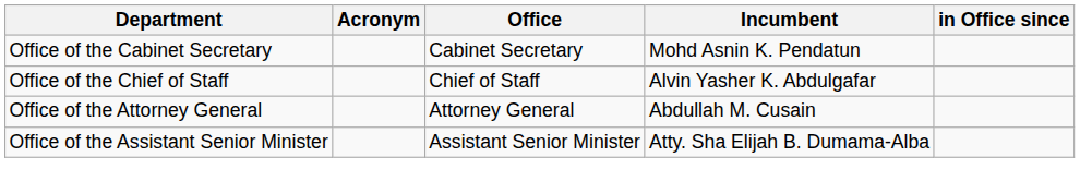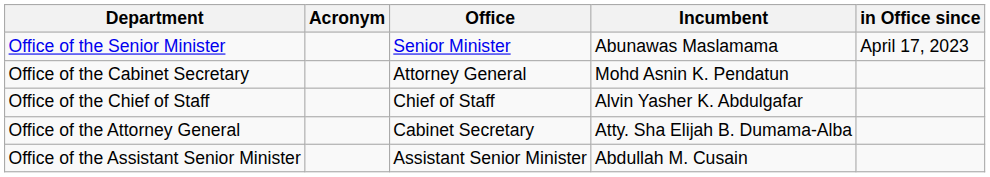+ row: Office of the Senior Minister | Senior Minister | Abunawas Maslamama | April 17, 2023
Office of the Cabinet Secretary | Office: Cabinet Secretary -> Attorney General
Office of the Attorney General | Office: Attorney General -> Cabinet Secretary
Office of the Attorney General | Incumbent: Abdullah M. Cusain -> Atty. Sha Elijah B. Dumama-Alba
Office of the Assistant Senior Minister | Incumbent: Atty. Sha Elijah B. Dumama-Alba -> Abdullah M. Cusain
